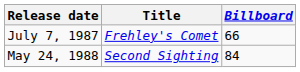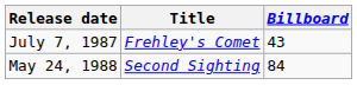July 7, 1987 | Billboard: 66 -> 43
